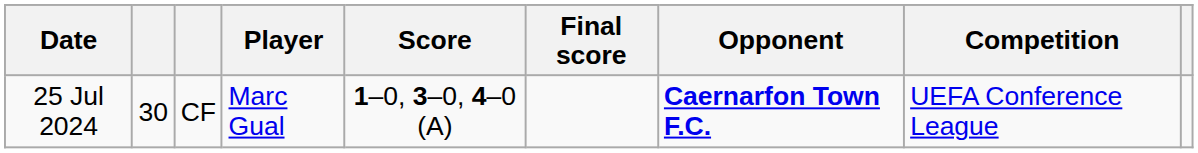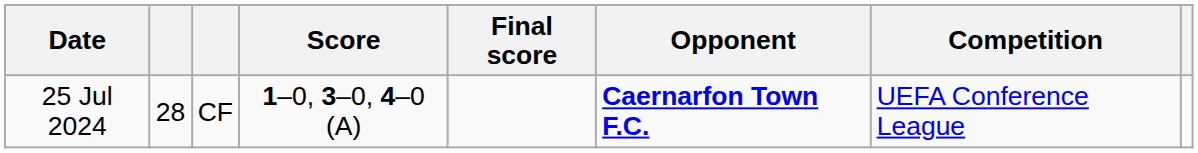- column: Player | Marc Gual
25 Jul 2024 | column 2: 30 -> 28
